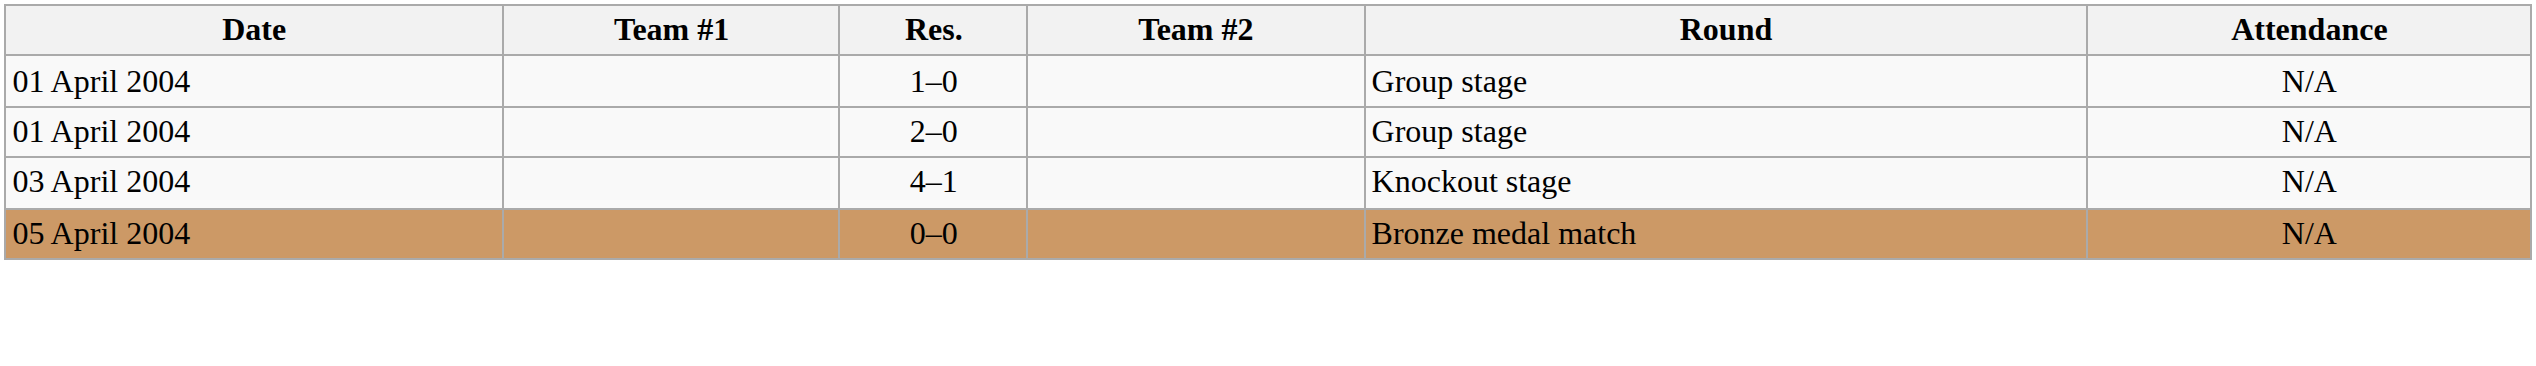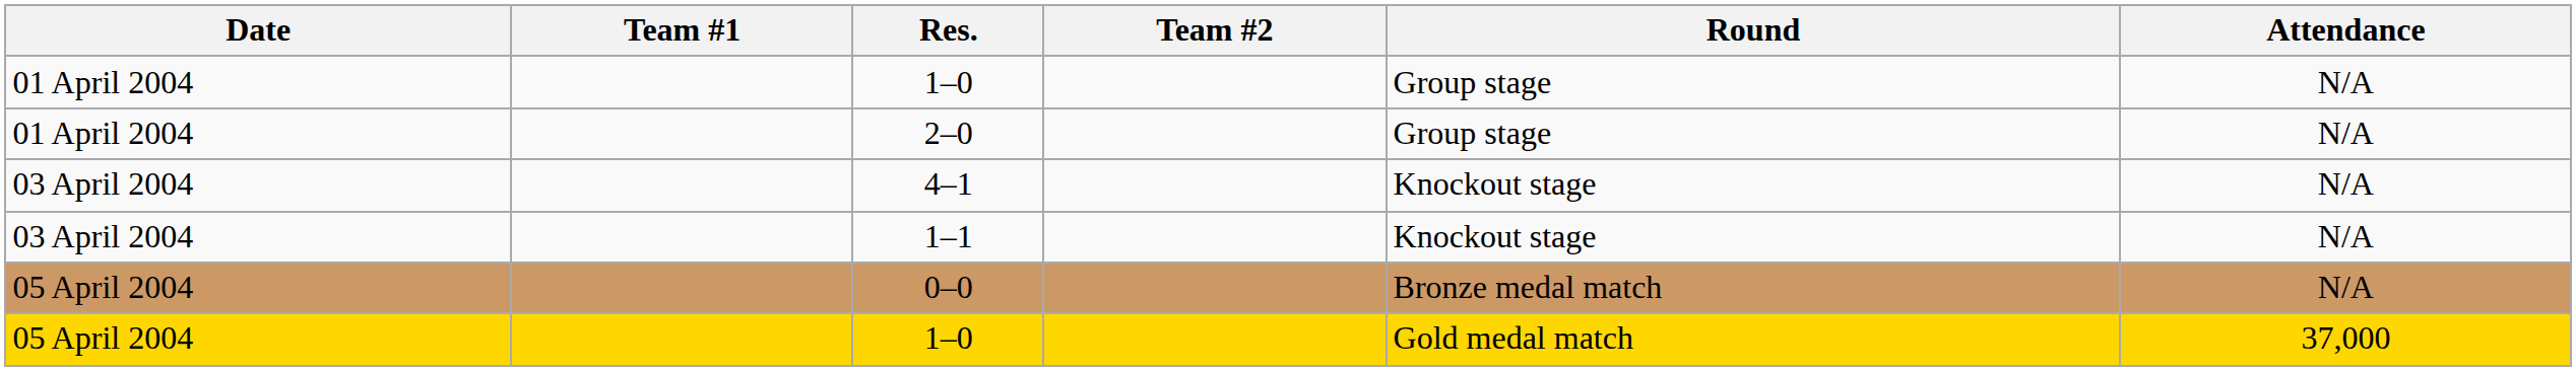+ row: 03 April 2004 | 1–1 | Knockout stage | N/A
+ row: 05 April 2004 | 1–0 | Gold medal match | 37,000
